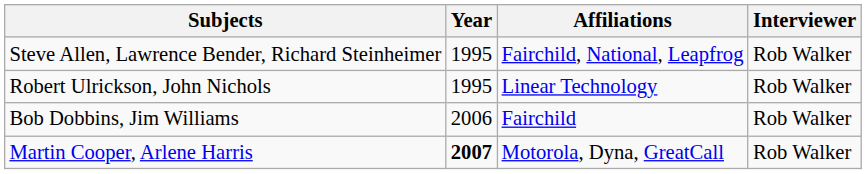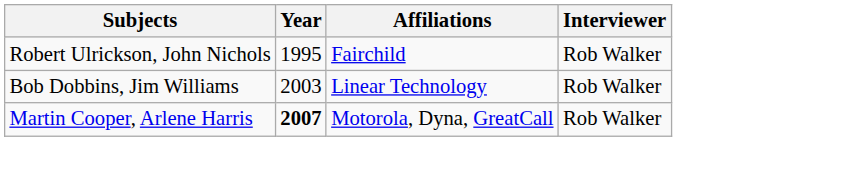- row: Steve Allen, Lawrence Bender, Richard Steinheimer | 1995 | Fairchild, National, Leapfrog | Rob Walker
Robert Ulrickson, John Nichols | Affiliations: Linear Technology -> Fairchild
Bob Dobbins, Jim Williams | Year: 2006 -> 2003
Bob Dobbins, Jim Williams | Affiliations: Fairchild -> Linear Technology
